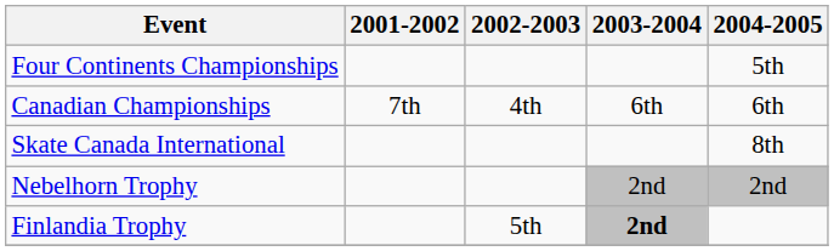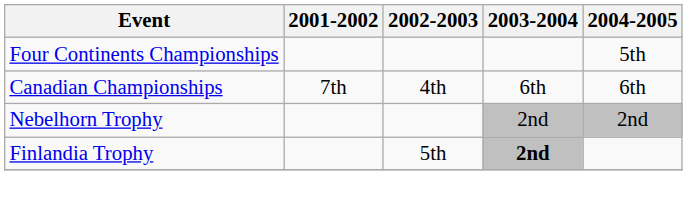- row: Skate Canada International | 8th
